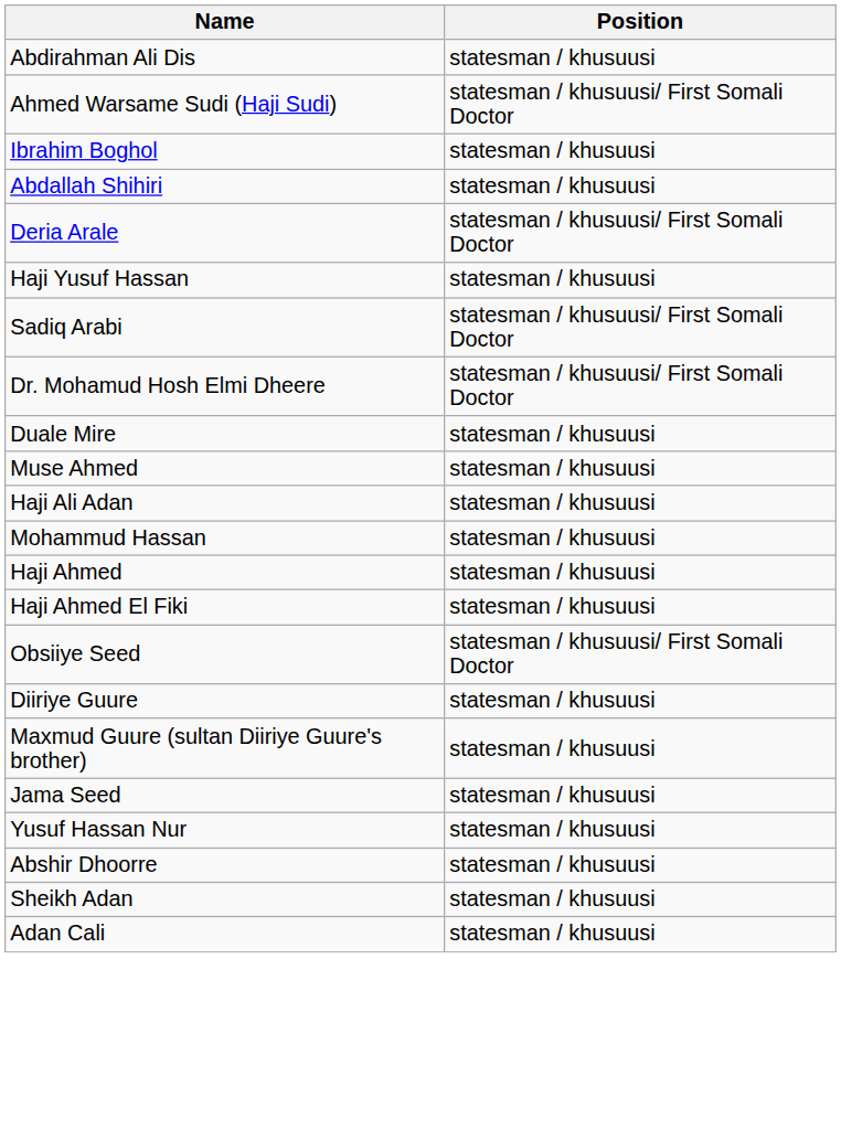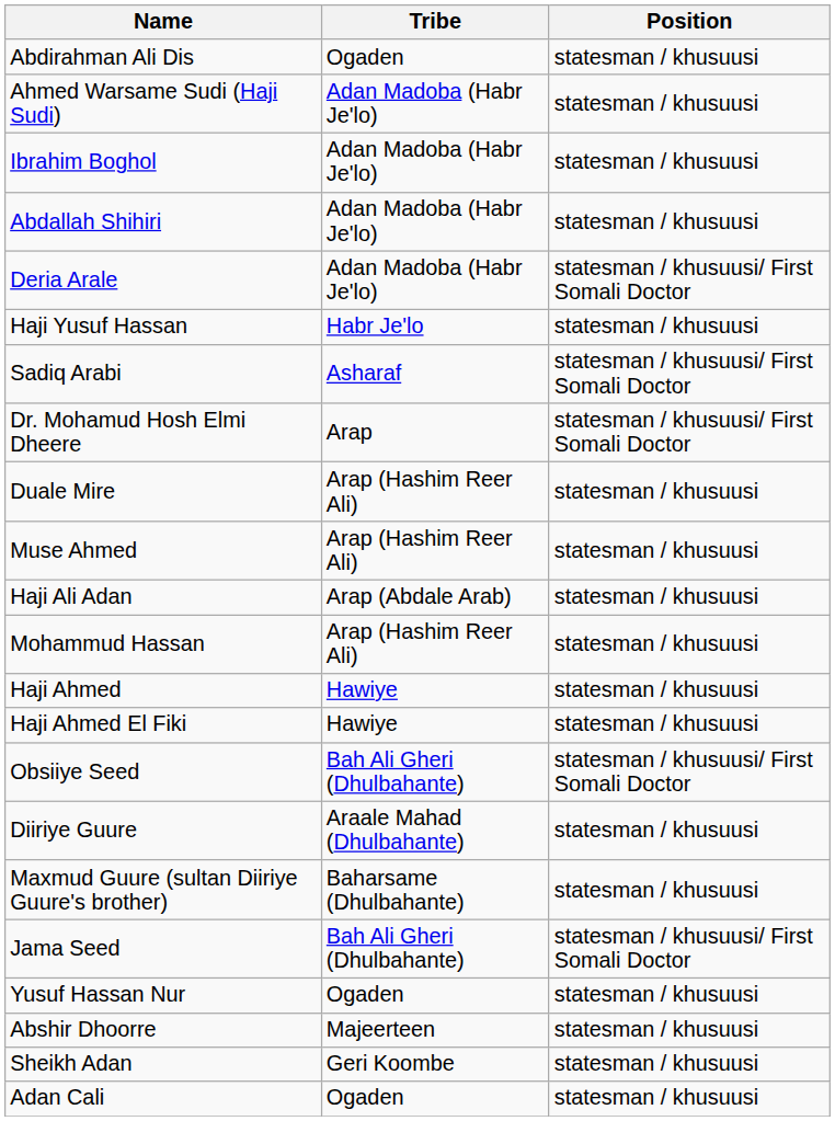+ column: Tribe | Ogaden | Adan Madoba (Habr Je'lo) | Adan Madoba (Habr Je'lo) | Adan Madoba (Habr Je'lo) | Adan Madoba (Habr Je'lo) | Habr Je'lo | Asharaf | Arap | Arap (Hashim Reer Ali) | Arap (Hashim Reer Ali) | Arap (Abdale Arab) | Arap (Hashim Reer Ali) | Hawiye | Hawiye | Bah Ali Gheri (Dhulbahante) | Araale Mahad (Dhulbahante) | Baharsame (Dhulbahante) | Bah Ali Gheri (Dhulbahante) | Ogaden | Majeerteen | Geri Koombe | Ogaden
Ahmed Warsame Sudi (Haji Sudi) | Position: statesman / khusuusi/ First Somali Doctor -> statesman / khusuusi
Jama Seed | Position: statesman / khusuusi -> statesman / khusuusi/ First Somali Doctor
